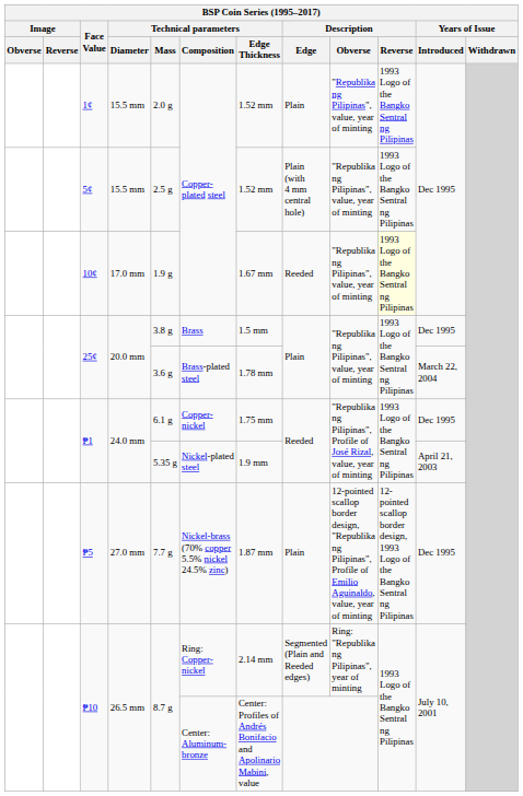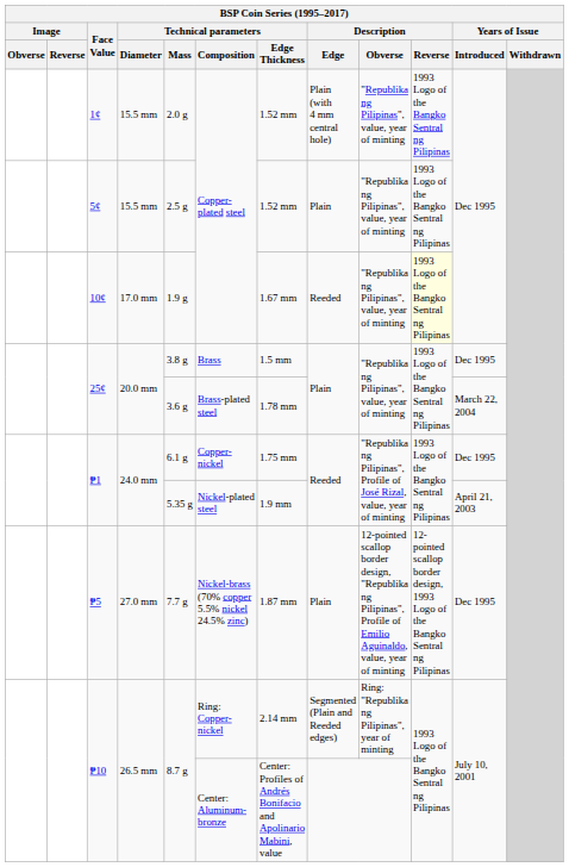1¢ | Description / Edge: Plain -> Plain (with 4 mm central hole)
5¢ | Description / Edge: Plain (with 4 mm central hole) -> Plain
